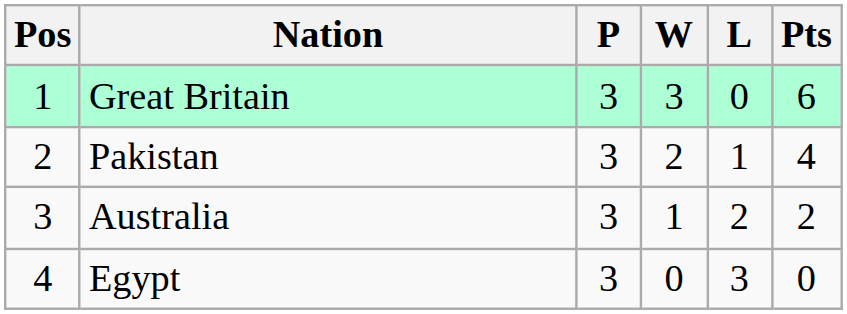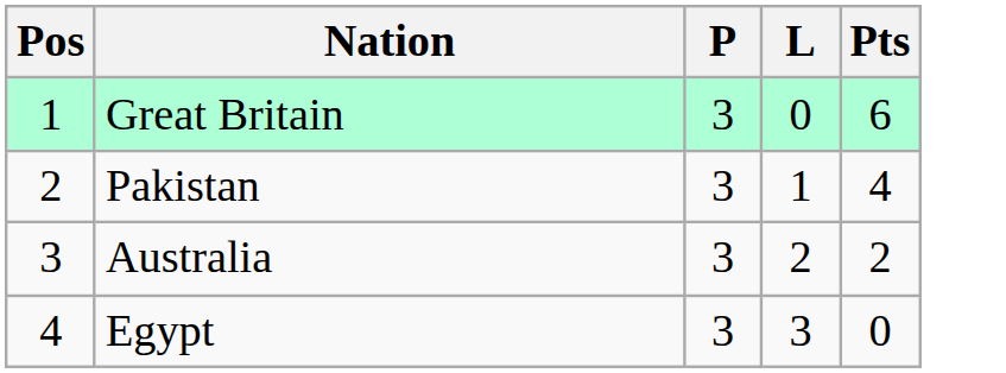- column: W | 3 | 2 | 1 | 0
